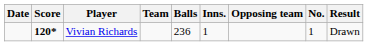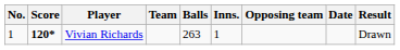columns swapped: No. <-> Date
Vivian Richards | Balls: 236 -> 263
